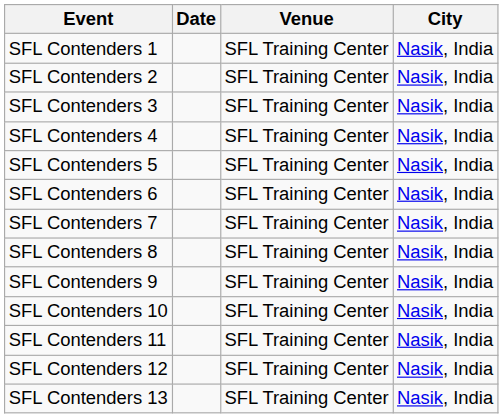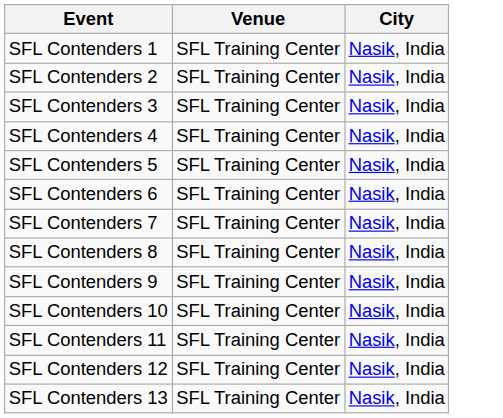- column: Date
